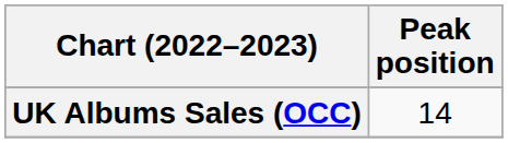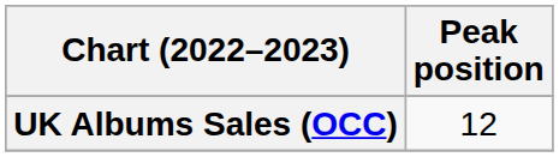UK Albums Sales (OCC) | Peak position: 14 -> 12
